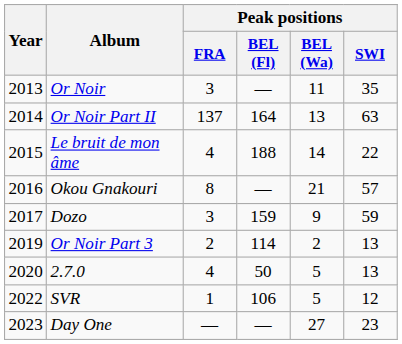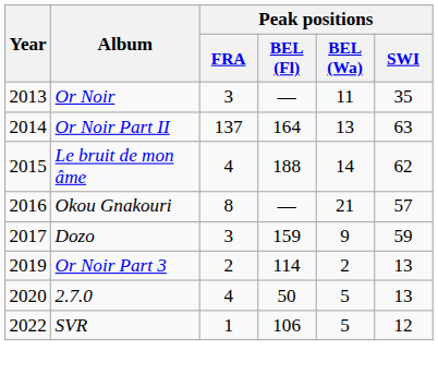Le bruit de mon âme | Peak positions / SWI: 22 -> 62
- row: 2023 | Day One | — | — | 27 | 23
